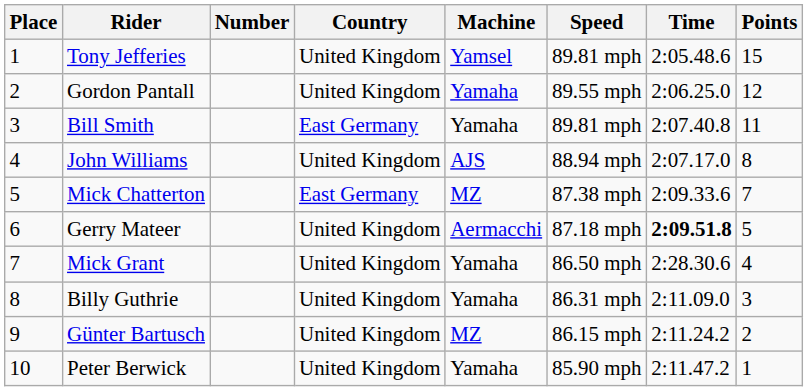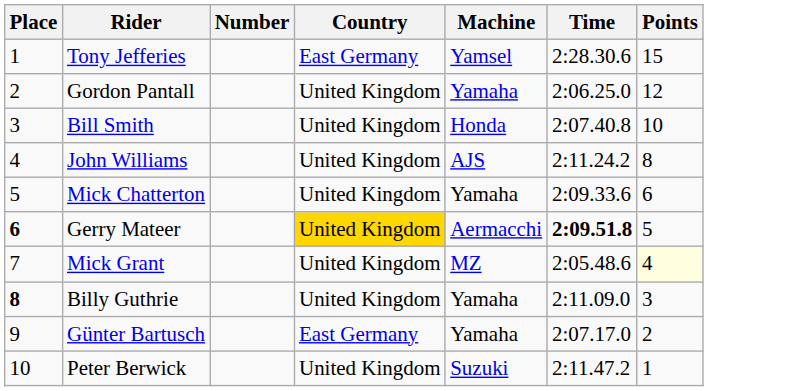- column: Speed | 89.81 mph | 89.55 mph | 89.81 mph | 88.94 mph | 87.38 mph | 87.18 mph | 86.50 mph | 86.31 mph | 86.15 mph | 85.90 mph
Tony Jefferies | Country: United Kingdom -> East Germany
Tony Jefferies | Time: 2:05.48.6 -> 2:28.30.6
Bill Smith | Country: East Germany -> United Kingdom
Bill Smith | Machine: Yamaha -> Honda
Bill Smith | Points: 11 -> 10
John Williams | Time: 2:07.17.0 -> 2:11.24.2
Mick Chatterton | Country: East Germany -> United Kingdom
Mick Chatterton | Machine: MZ -> Yamaha
Mick Chatterton | Points: 7 -> 6
Gerry Mateer | Place: normal -> bold
Gerry Mateer | Country: no background -> gold background
Mick Grant | Machine: Yamaha -> MZ
Mick Grant | Time: 2:28.30.6 -> 2:05.48.6
Mick Grant | Points: no background -> lightyellow background
Billy Guthrie | Place: normal -> bold
Günter Bartusch | Country: United Kingdom -> East Germany
Günter Bartusch | Machine: MZ -> Yamaha
Günter Bartusch | Time: 2:11.24.2 -> 2:07.17.0
Peter Berwick | Machine: Yamaha -> Suzuki
